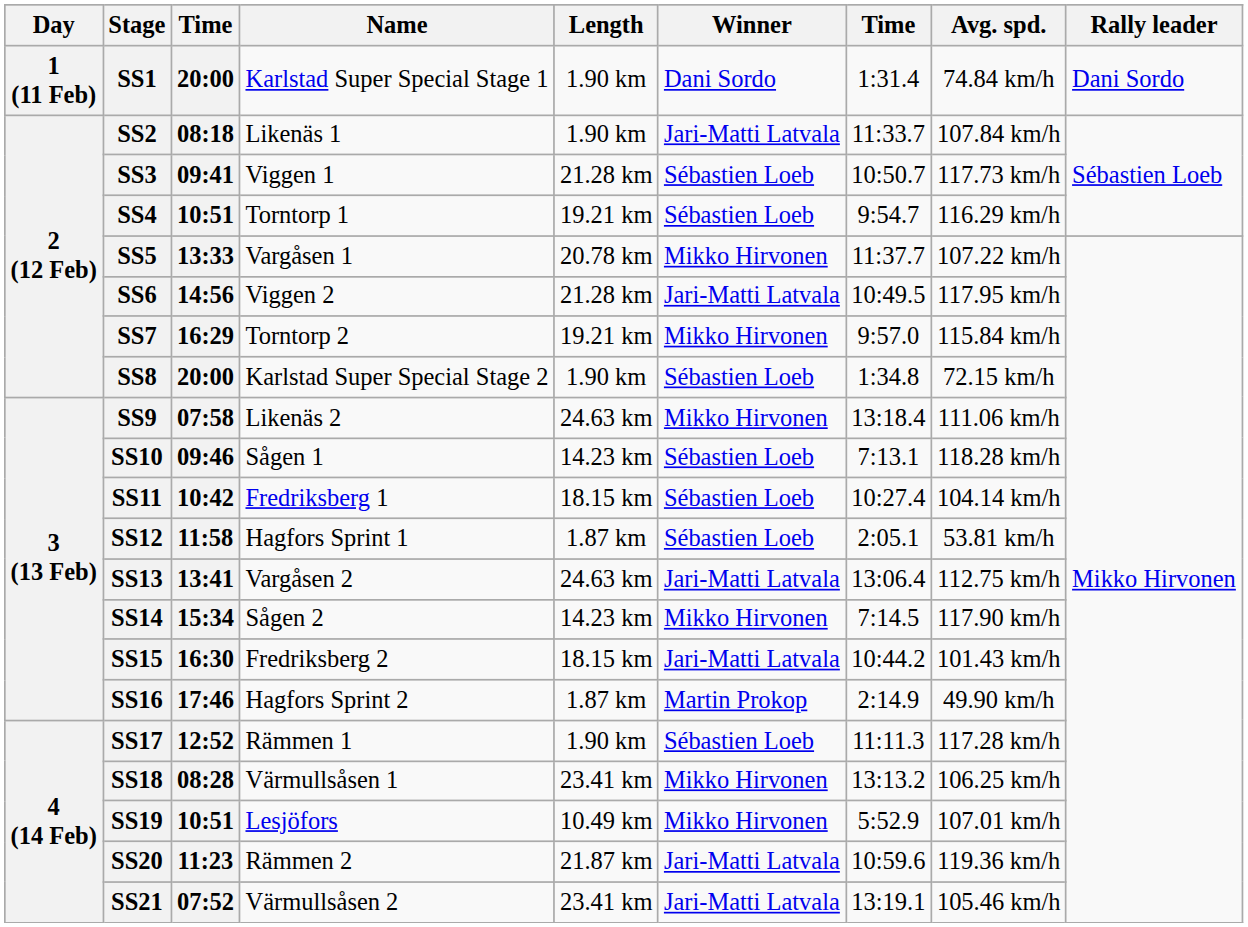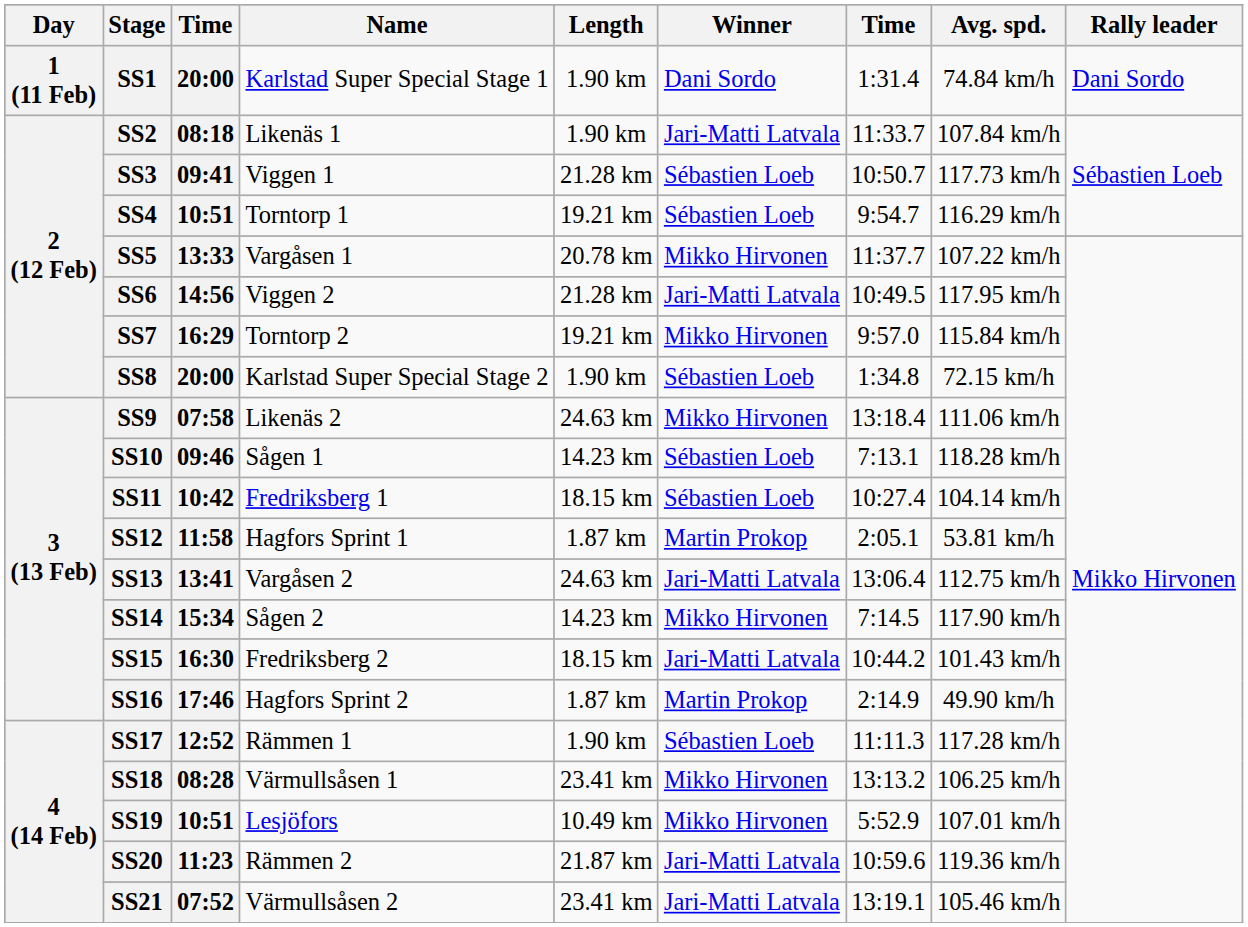SS12 | Winner: Sébastien Loeb -> Martin Prokop
